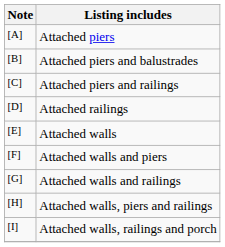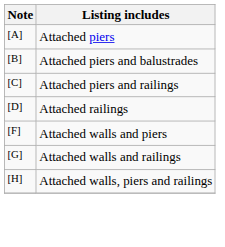- row: [E] | Attached walls
- row: [I] | Attached walls, railings and porch
